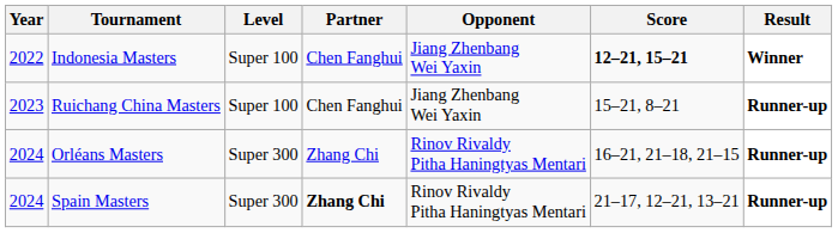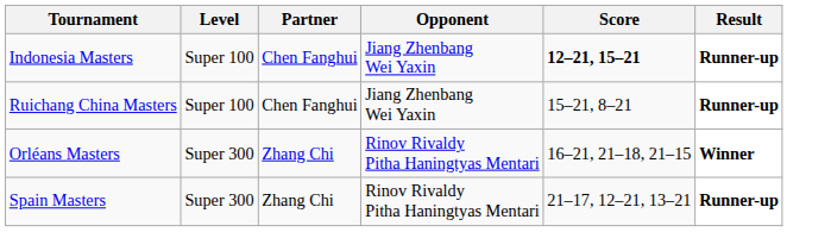- column: Year | 2022 | 2023 | 2024 | 2024
Indonesia Masters | Result: Winner -> Runner-up
Orléans Masters | Result: Runner-up -> Winner
Spain Masters | Partner: bold -> normal
